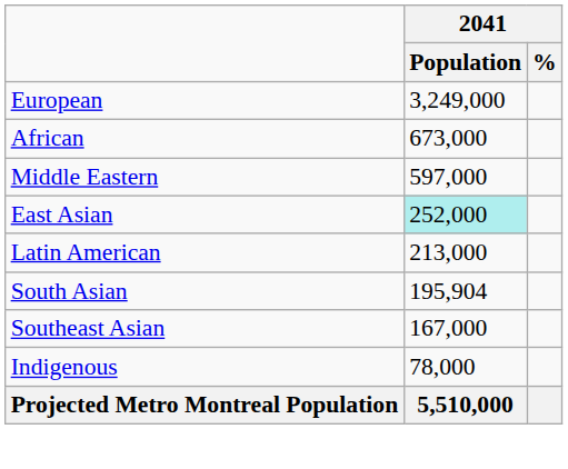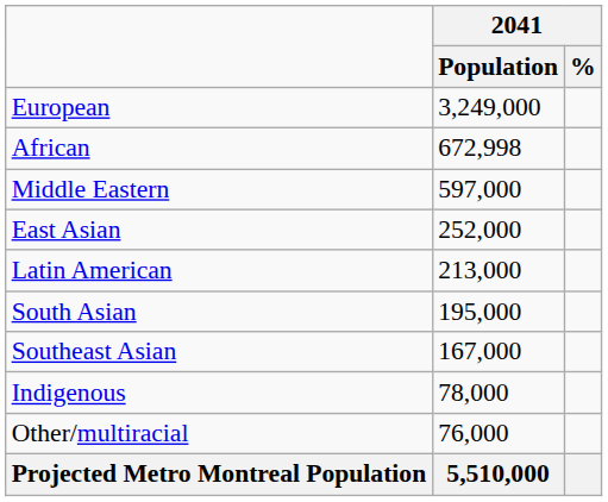African | 2041 / Population: 673,000 -> 672,998
East Asian | 2041 / Population: paleturquoise background -> no background
South Asian | 2041 / Population: 195,904 -> 195,000
+ row: Other/multiracial | 76,000
